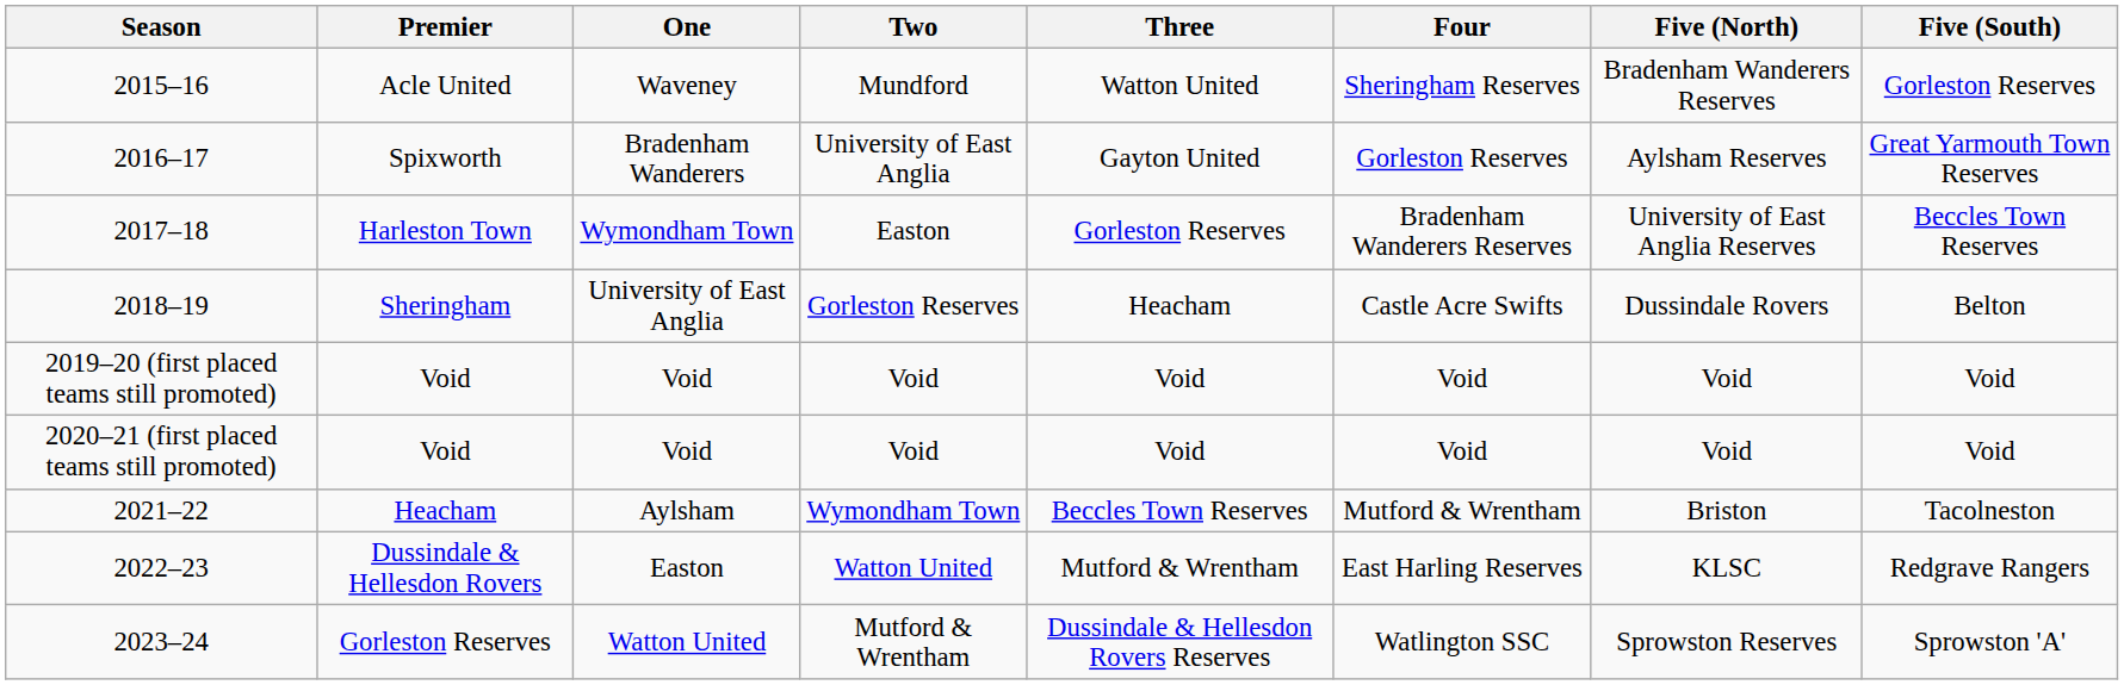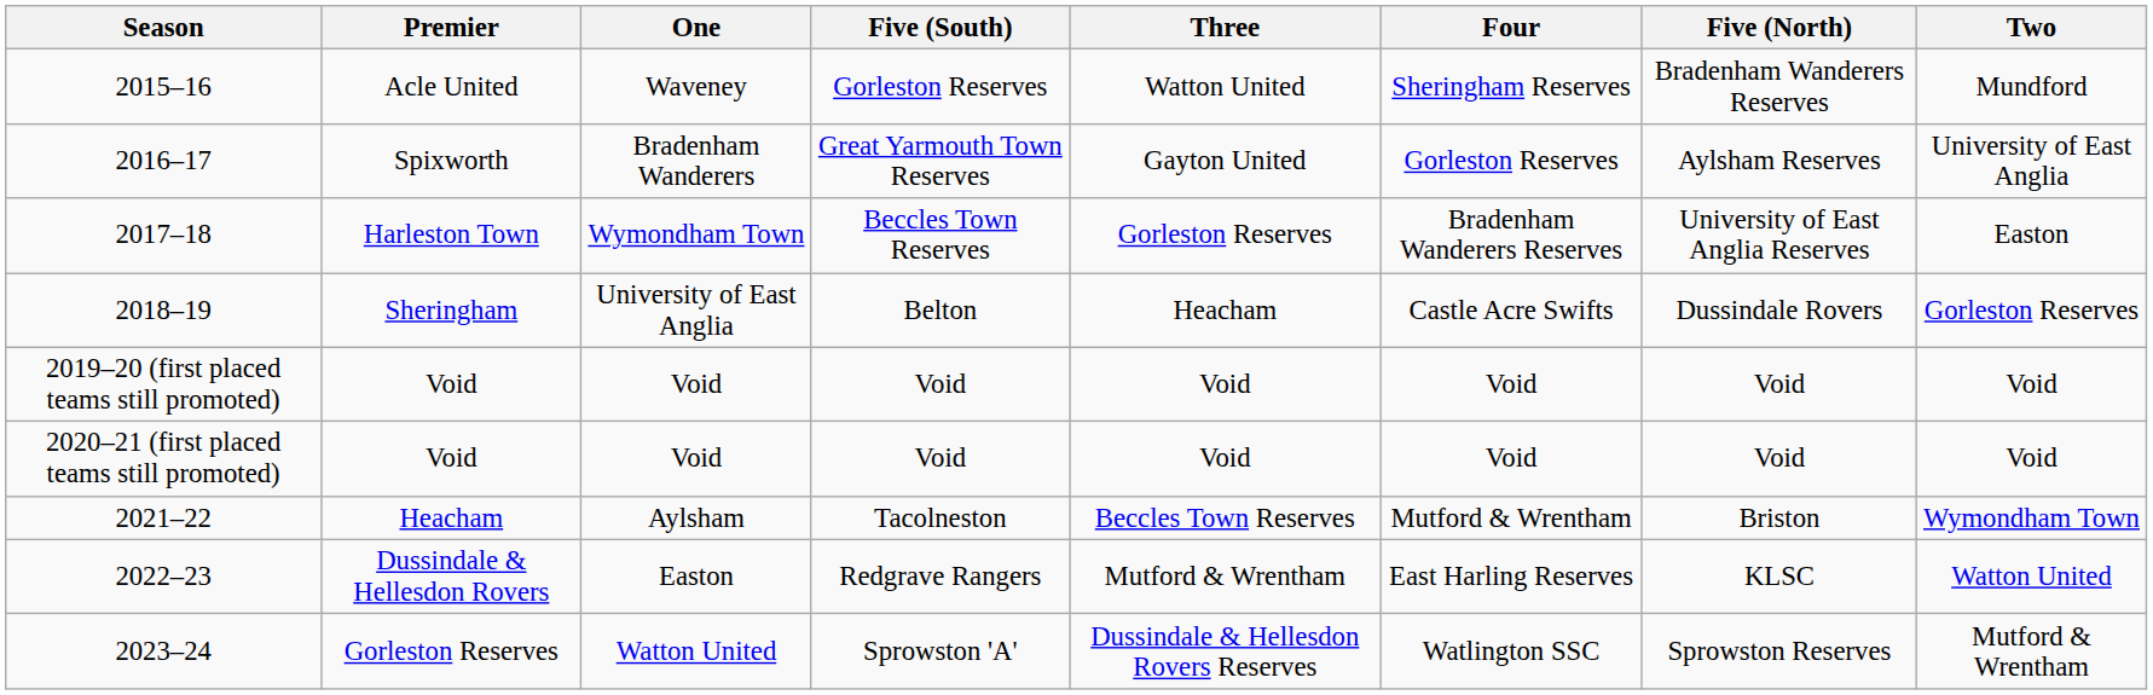columns swapped: Two <-> Five (South)
